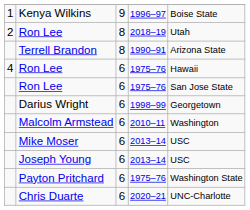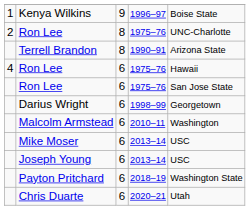2 / Ron Lee | column 4: 2018–19 -> 1975–76
2 / Ron Lee | column 5: Utah -> UNC-Charlotte
Payton Pritchard | column 4: 1975–76 -> 2018–19
Chris Duarte | column 5: UNC-Charlotte -> Utah
